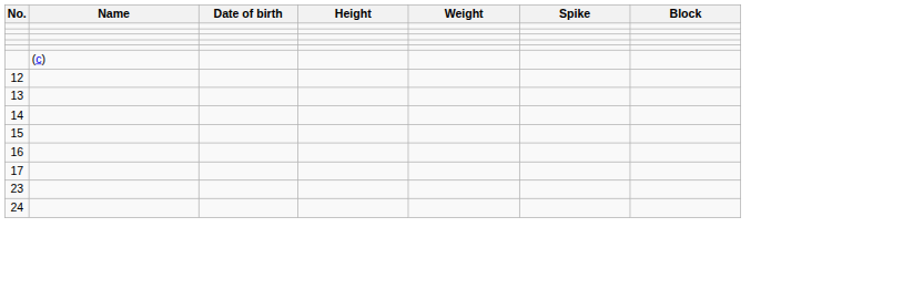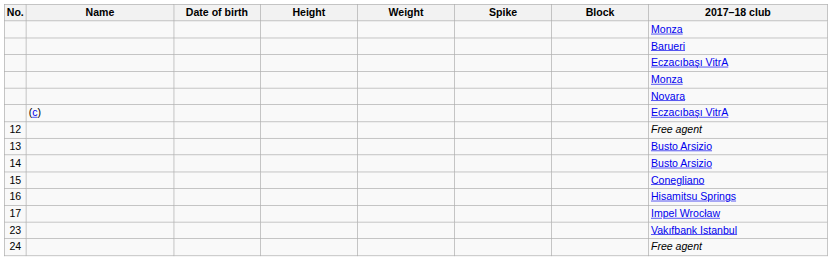+ column: 2017–18 club | Monza | Barueri | Eczacıbaşı VitrA | Monza | Novara | Eczacıbaşı VitrA | Free agent | Busto Arsizio | Busto Arsizio | Conegliano | Hisamitsu Springs | Impel Wrocław | Vakıfbank Istanbul | Free agent
